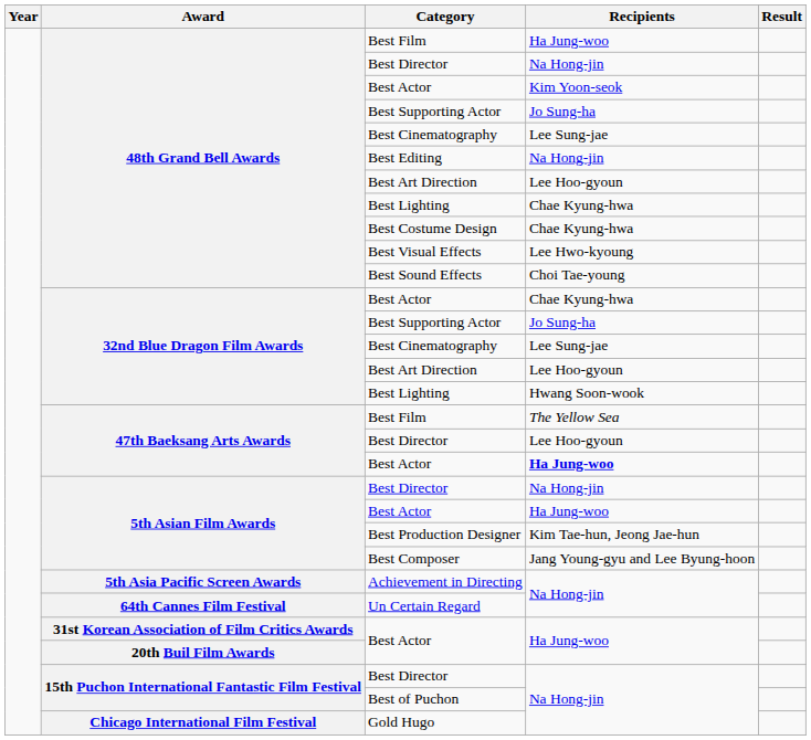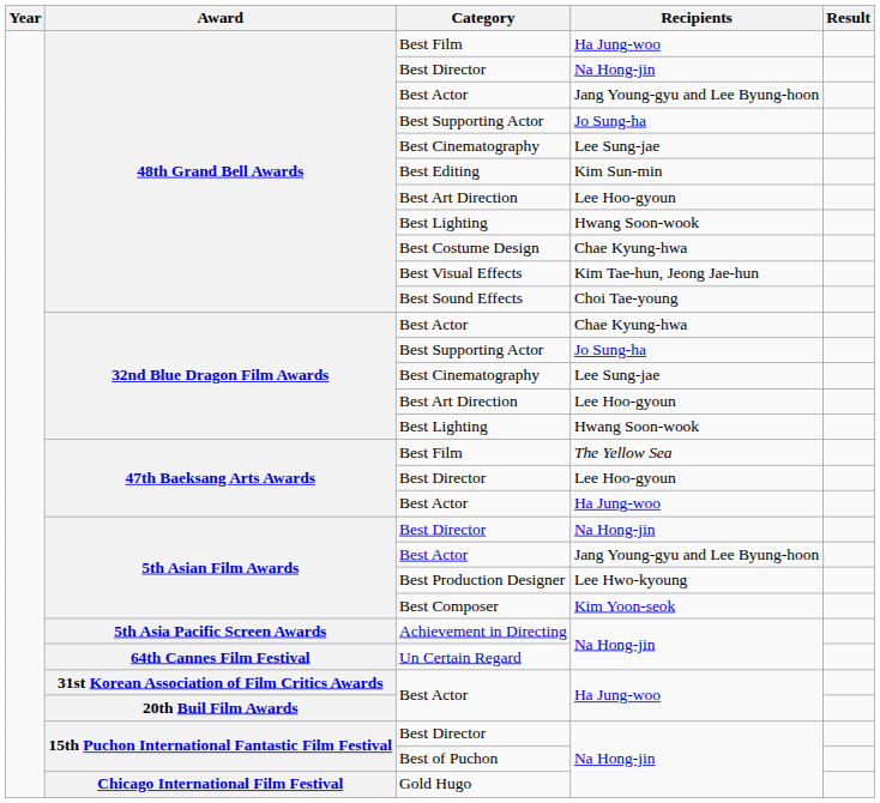48th Grand Bell Awards / Best Actor | Recipients: Kim Yoon-seok -> Jang Young-gyu and Lee Byung-hoon
Best Editing | Recipients: Na Hong-jin -> Kim Sun-min
48th Grand Bell Awards / Best Lighting | Recipients: Chae Kyung-hwa -> Hwang Soon-wook
Best Visual Effects | Recipients: Lee Hwo-kyoung -> Kim Tae-hun, Jeong Jae-hun
47th Baeksang Arts Awards / Best Actor | Recipients: bold -> normal
5th Asian Film Awards / Best Actor | Recipients: Ha Jung-woo -> Jang Young-gyu and Lee Byung-hoon
Best Production Designer | Recipients: Kim Tae-hun, Jeong Jae-hun -> Lee Hwo-kyoung
Best Composer | Recipients: Jang Young-gyu and Lee Byung-hoon -> Kim Yoon-seok
